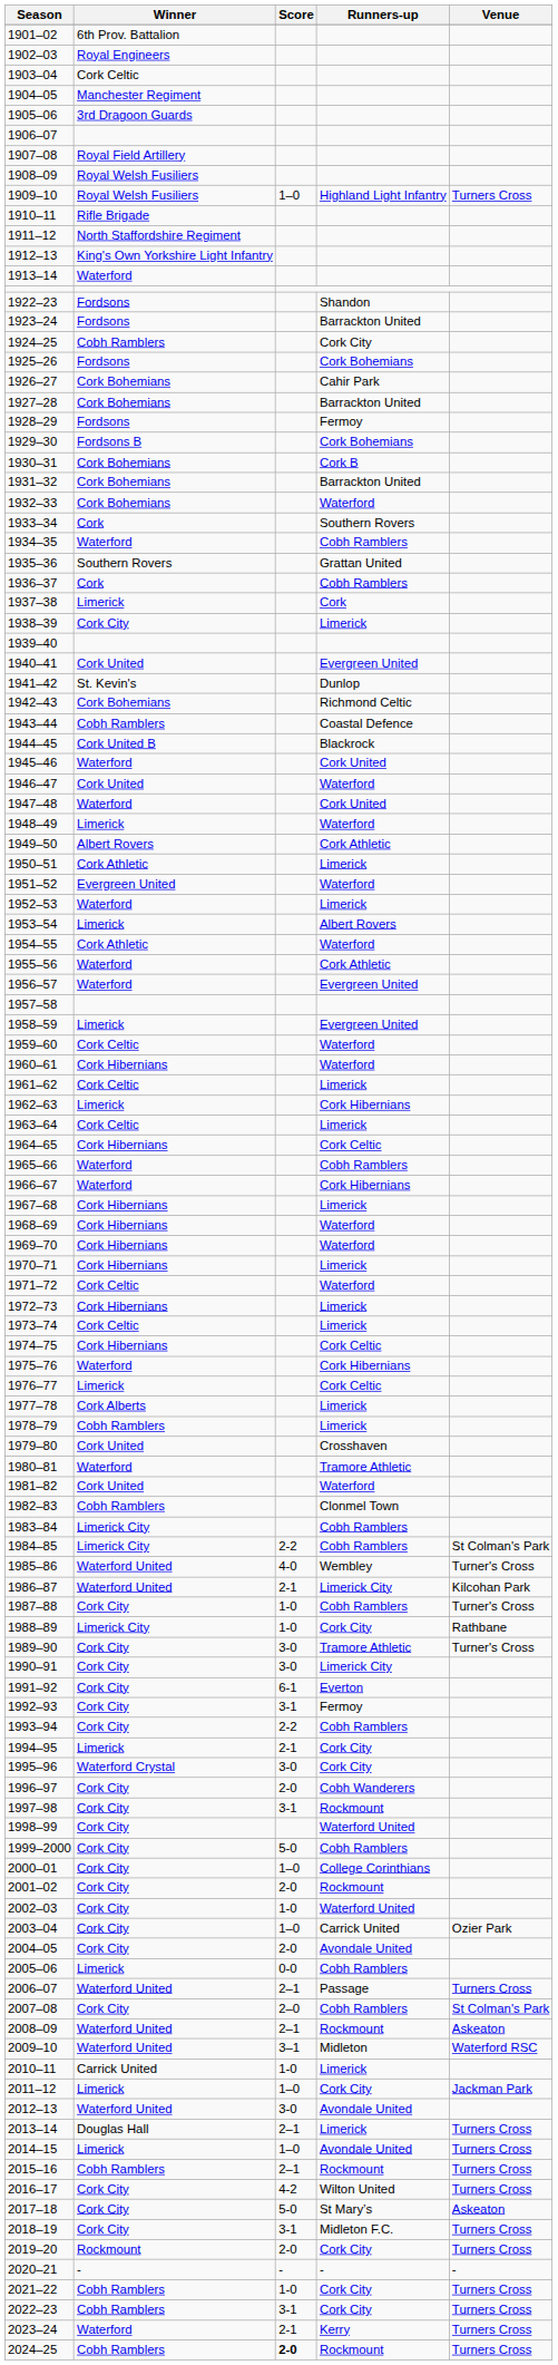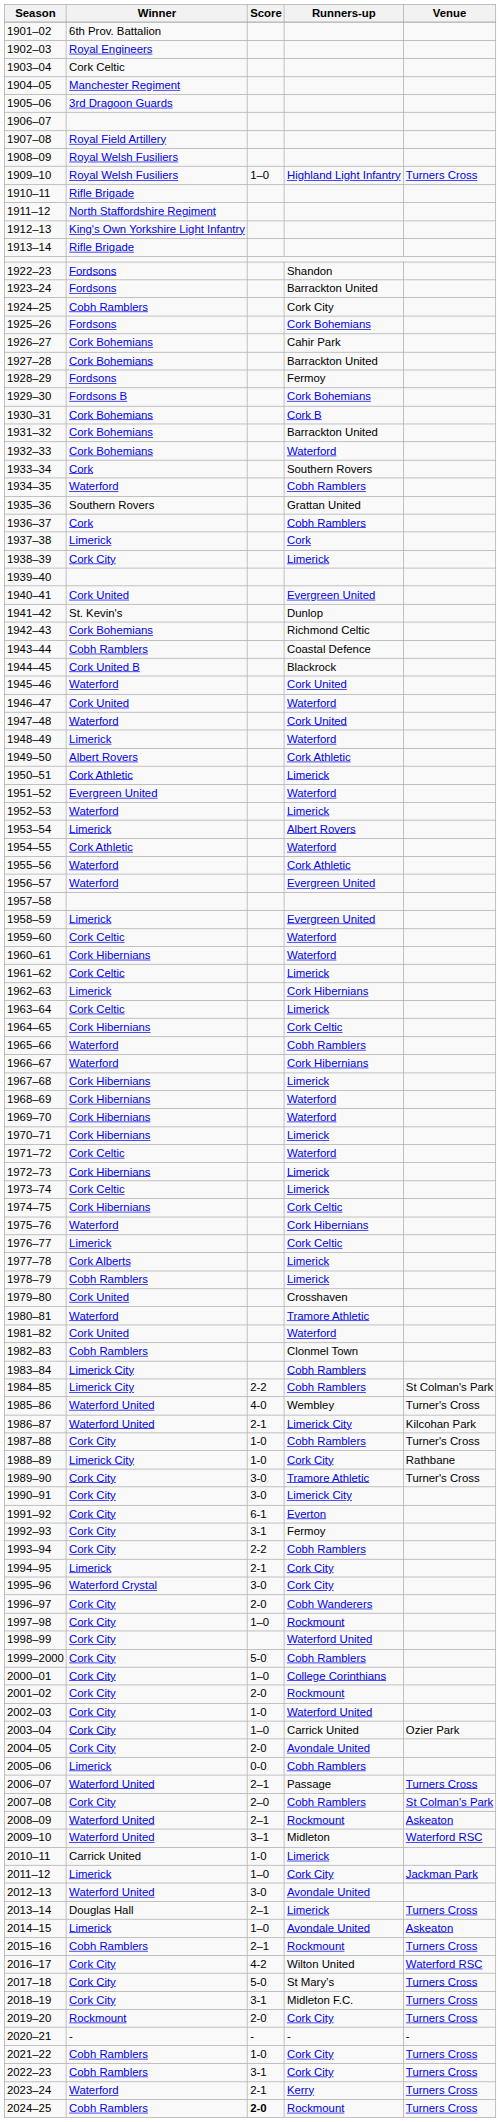1913–14 | Winner: Waterford -> Rifle Brigade
1997–98 | Score: 3-1 -> 1–0
2014–15 | Venue: Turners Cross -> Askeaton
2016–17 | Venue: Turners Cross -> Waterford RSC
2017–18 | Venue: Askeaton -> Turners Cross
